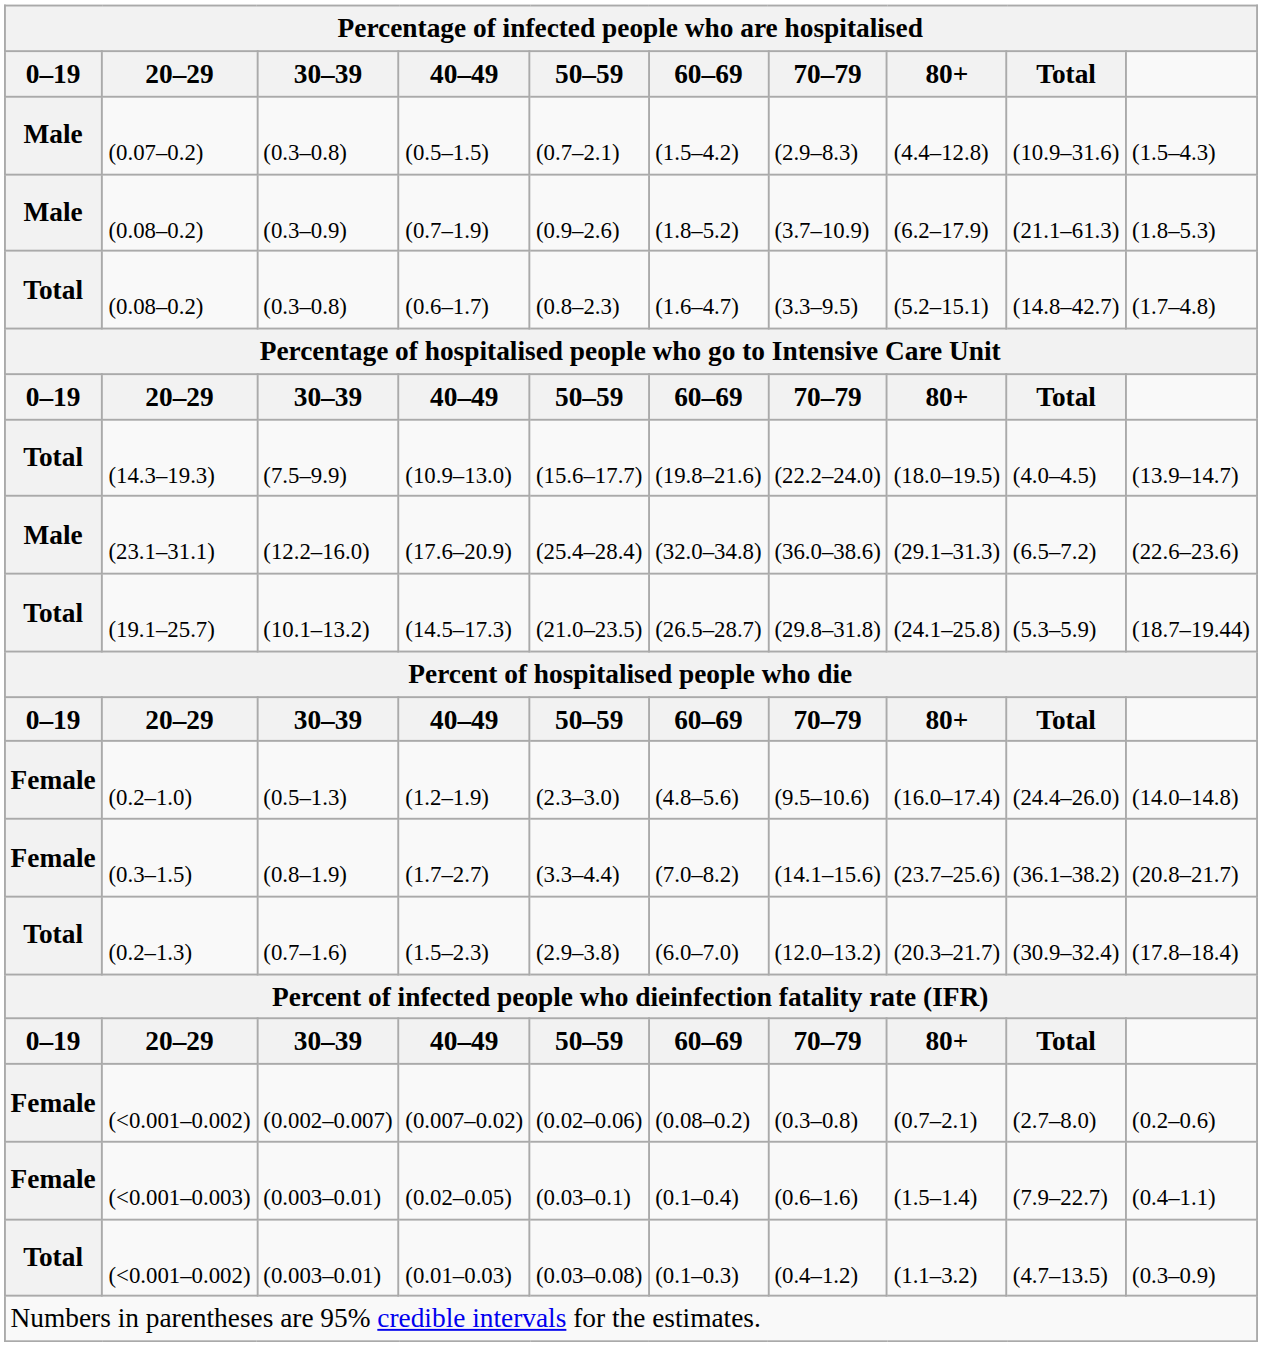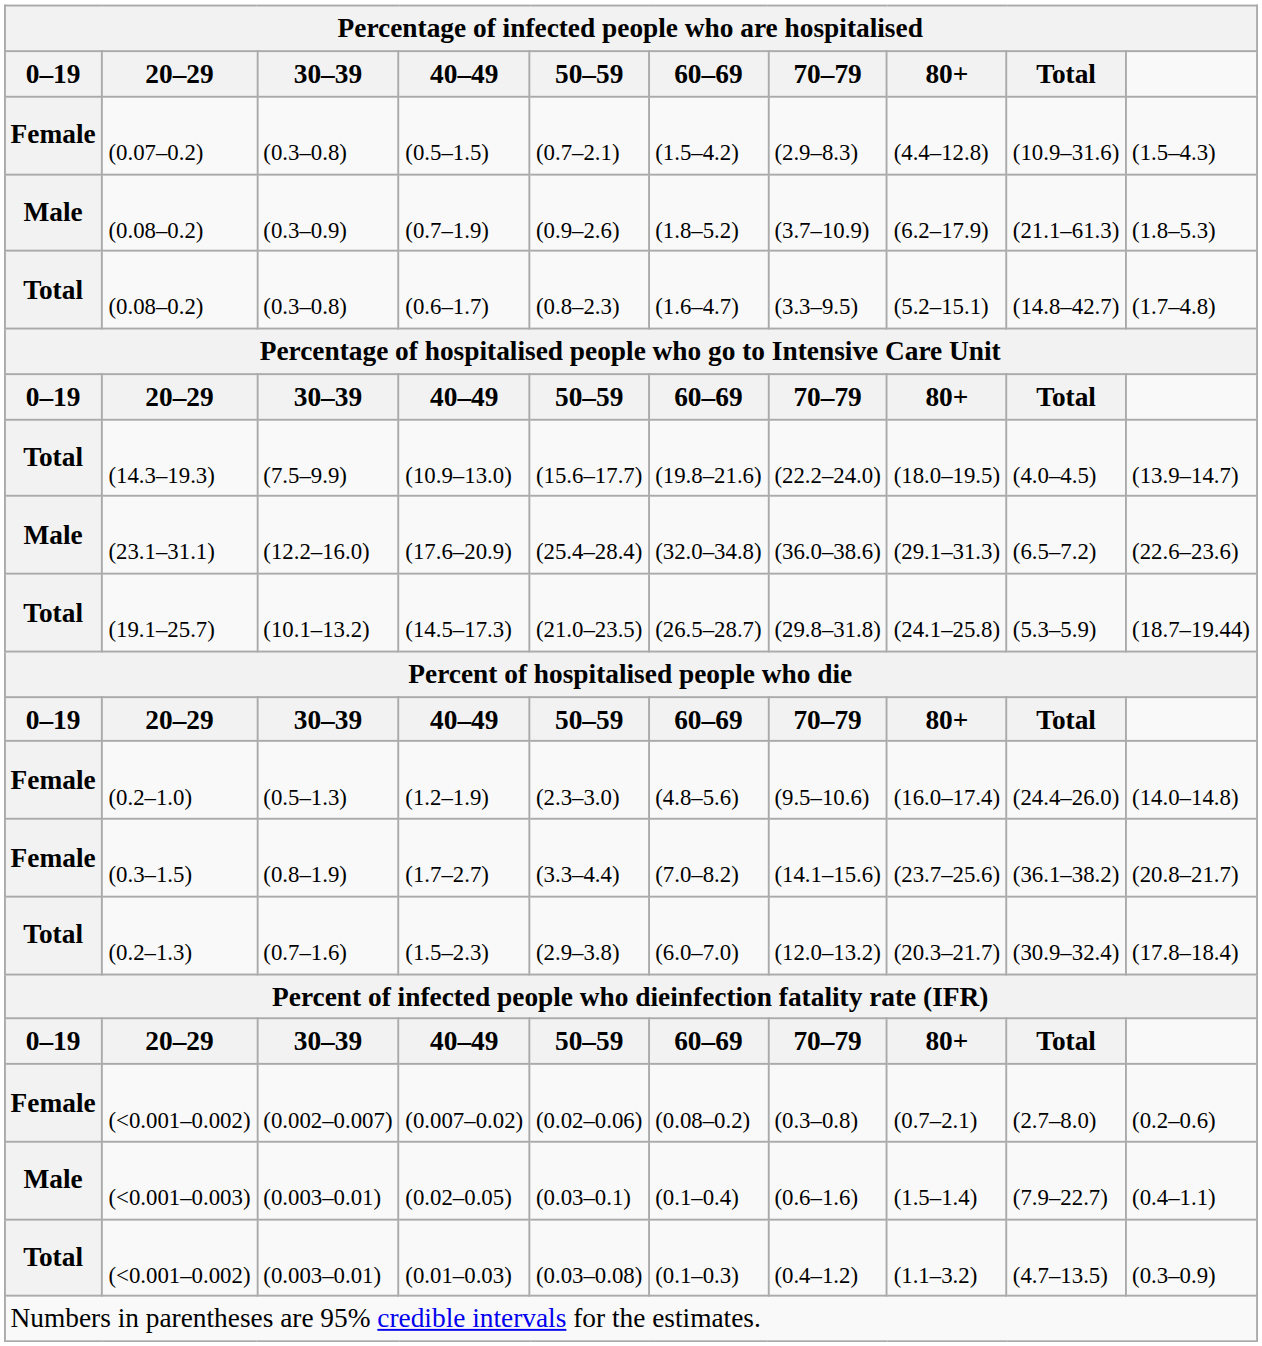(0.5–1.5) | 0–19: Male -> Female
(0.02–0.05) | 0–19: Female -> Male
